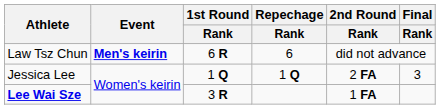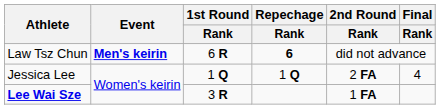Law Tsz Chun | Repechage / Rank: normal -> bold
Jessica Lee | Final / Rank: 3 -> 4
